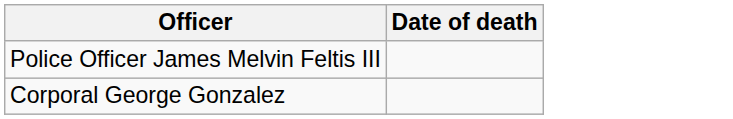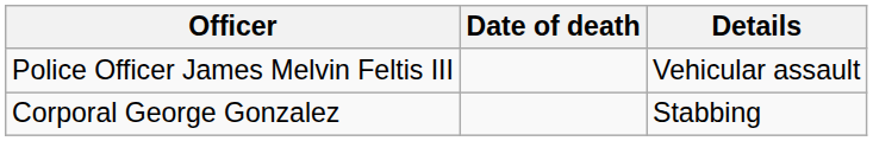+ column: Details | Vehicular assault | Stabbing
